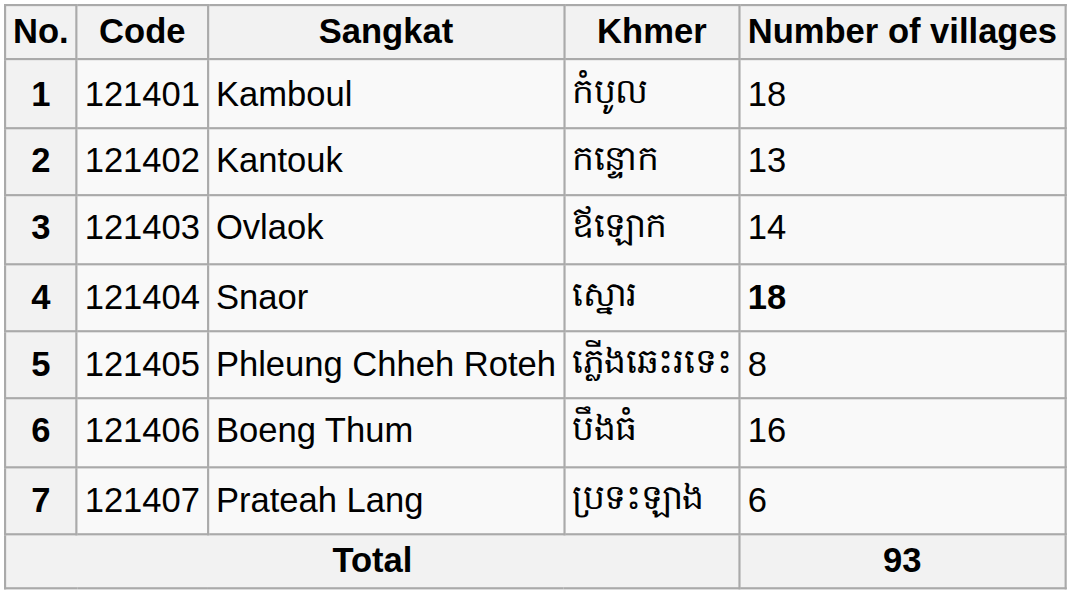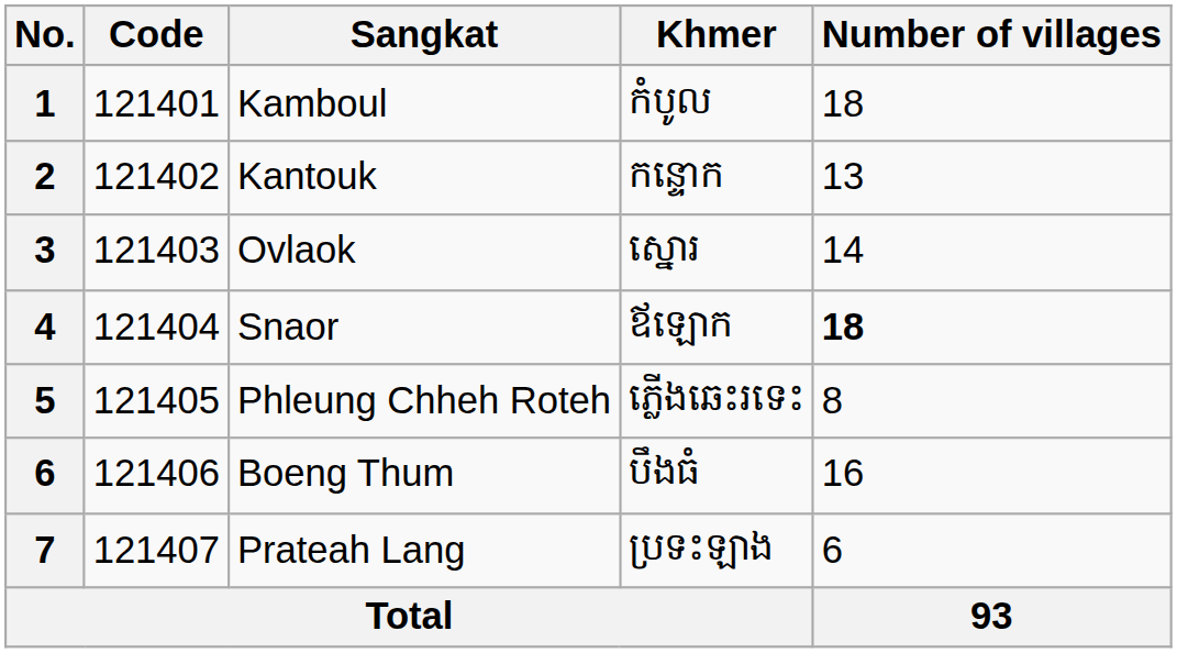Ovlaok | Khmer: ឪឡោក -> ស្នោរ
Snaor | Khmer: ស្នោរ -> ឪឡោក
